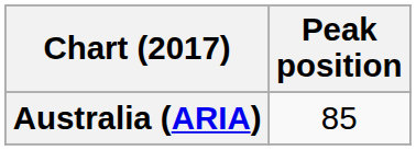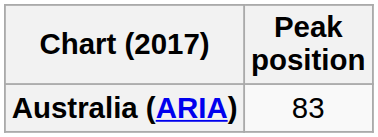Australia (ARIA) | Peak position: 85 -> 83
